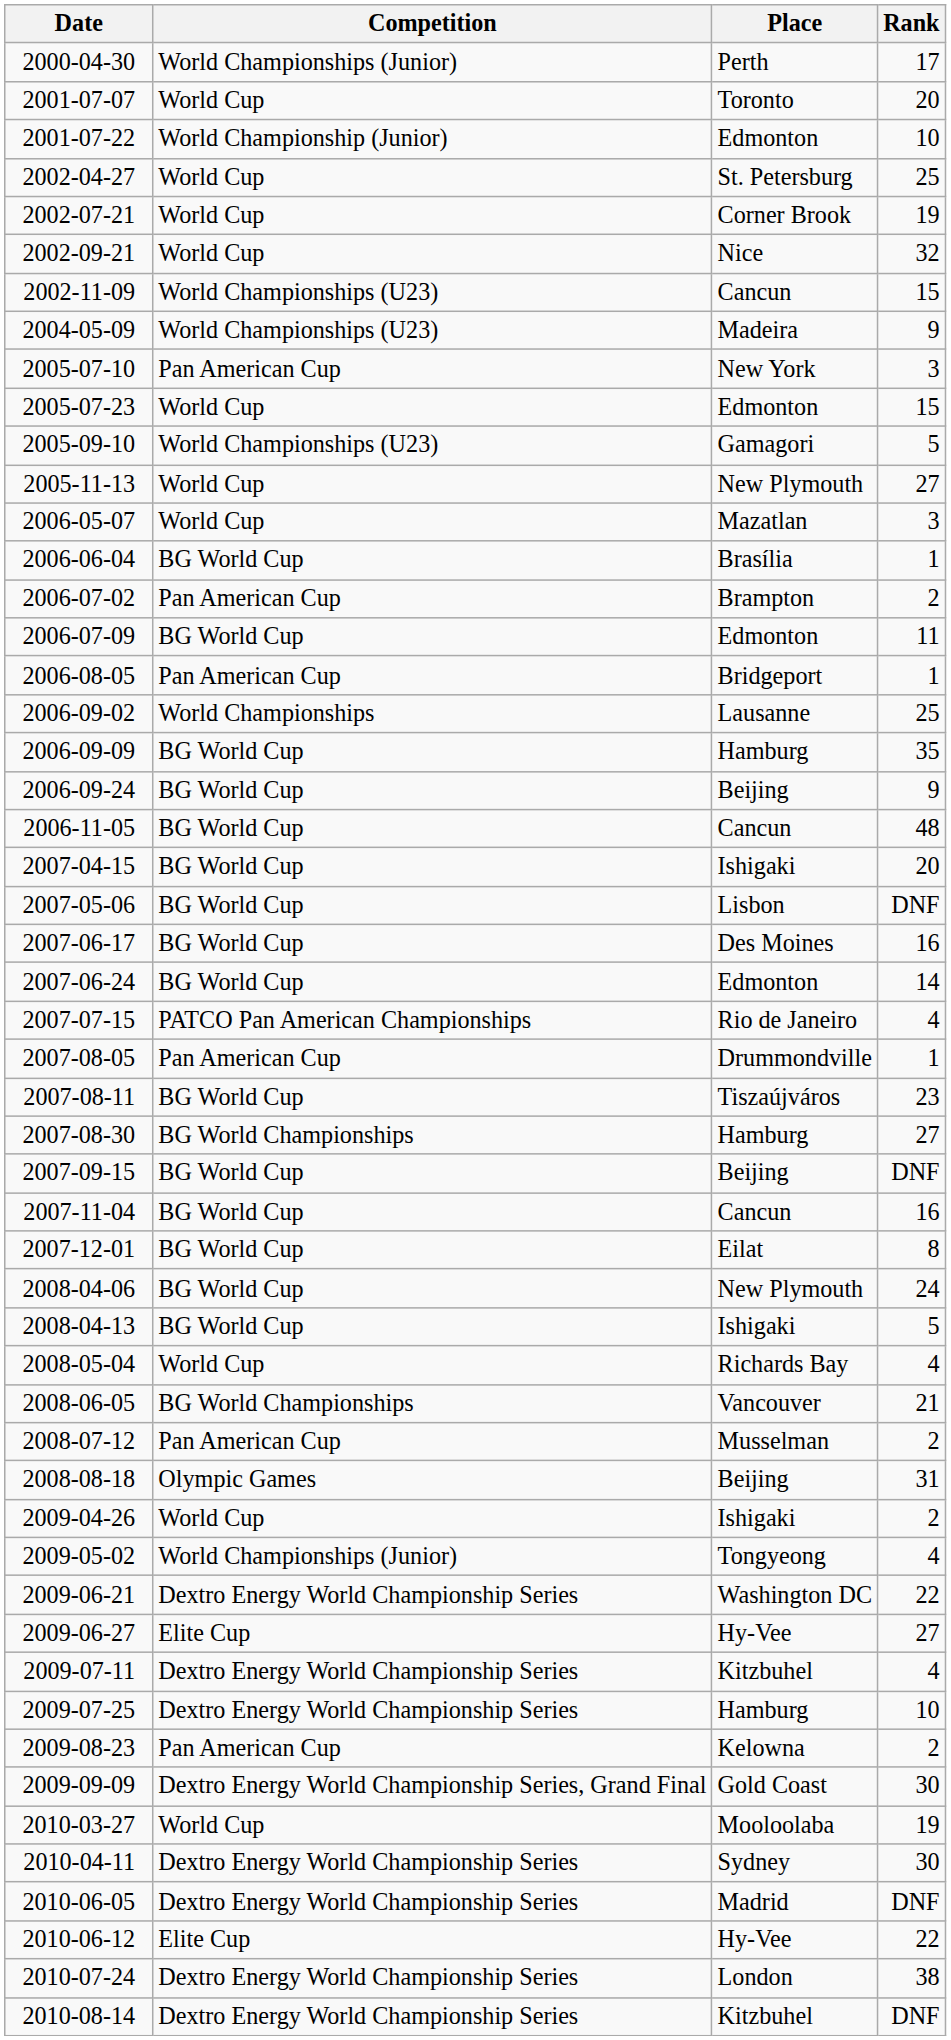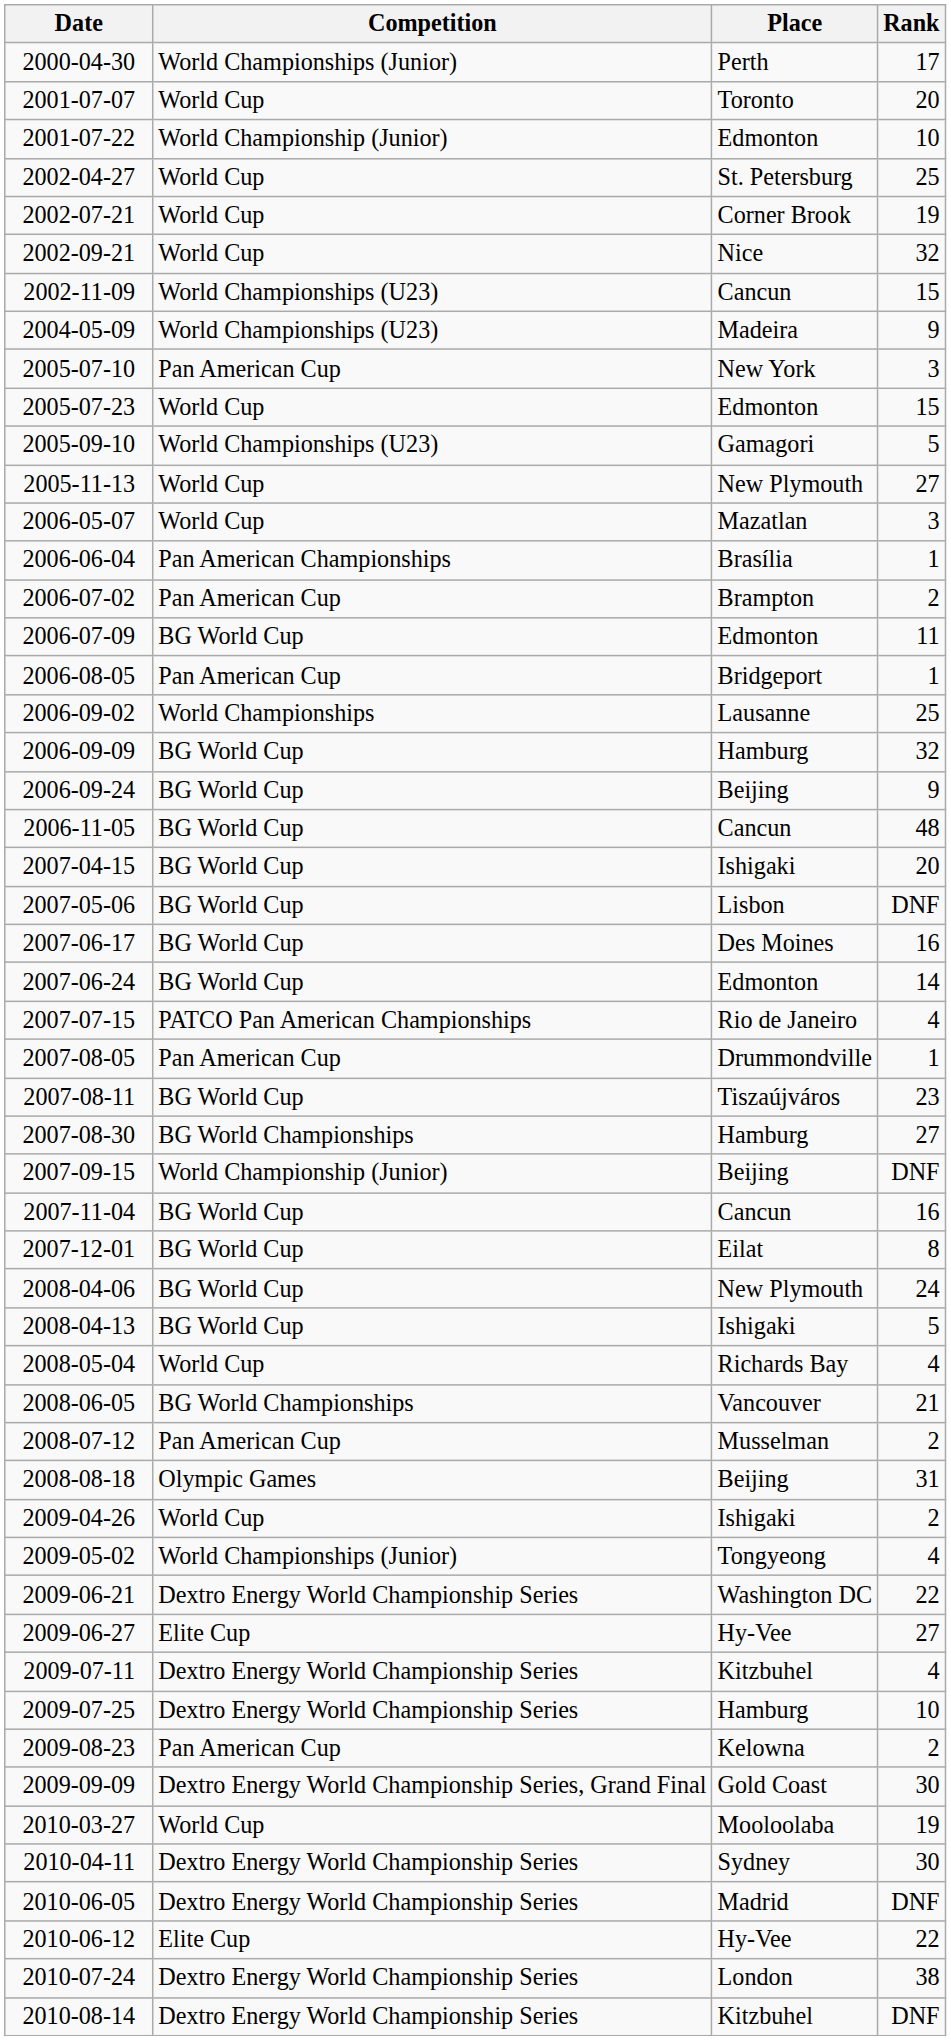2006-06-04 | Competition: BG World Cup -> Pan American Championships
2006-09-09 | Rank: 35 -> 32
2007-09-15 | Competition: BG World Cup -> World Championship (Junior)
